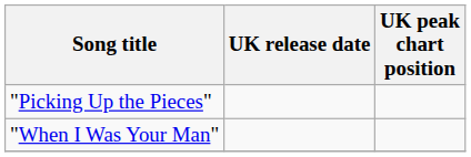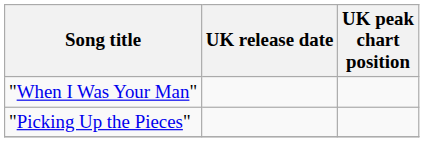rows swapped: "When I Was Your Man" <-> "Picking Up the Pieces"
